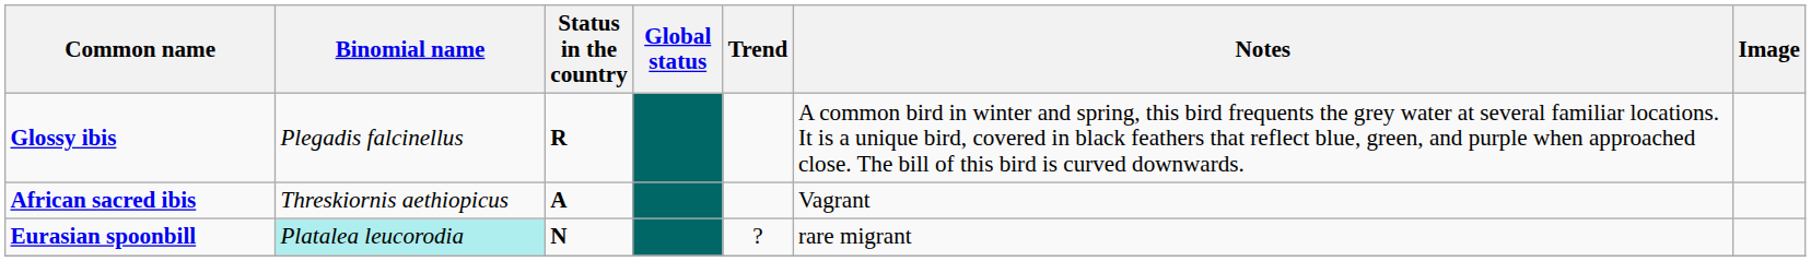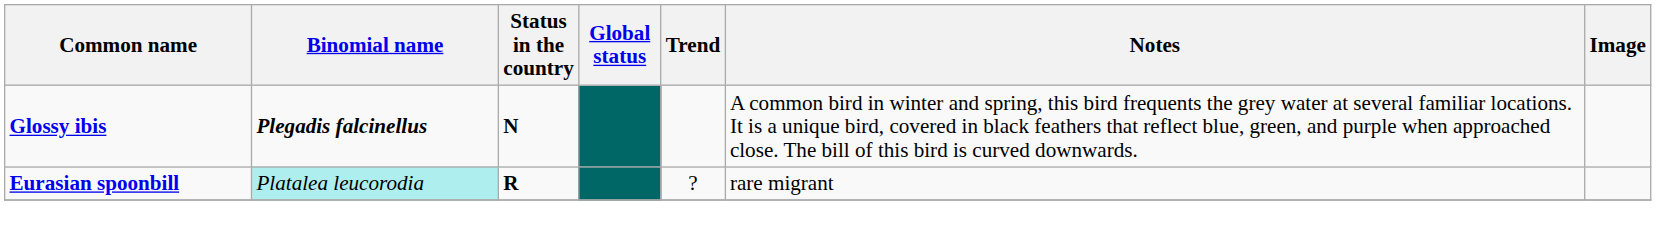Glossy ibis | Binomial name: normal -> bold
Glossy ibis | Status in the country: R -> N
- row: African sacred ibis | Threskiornis aethiopicus | A | Vagrant
Eurasian spoonbill | Status in the country: N -> R
